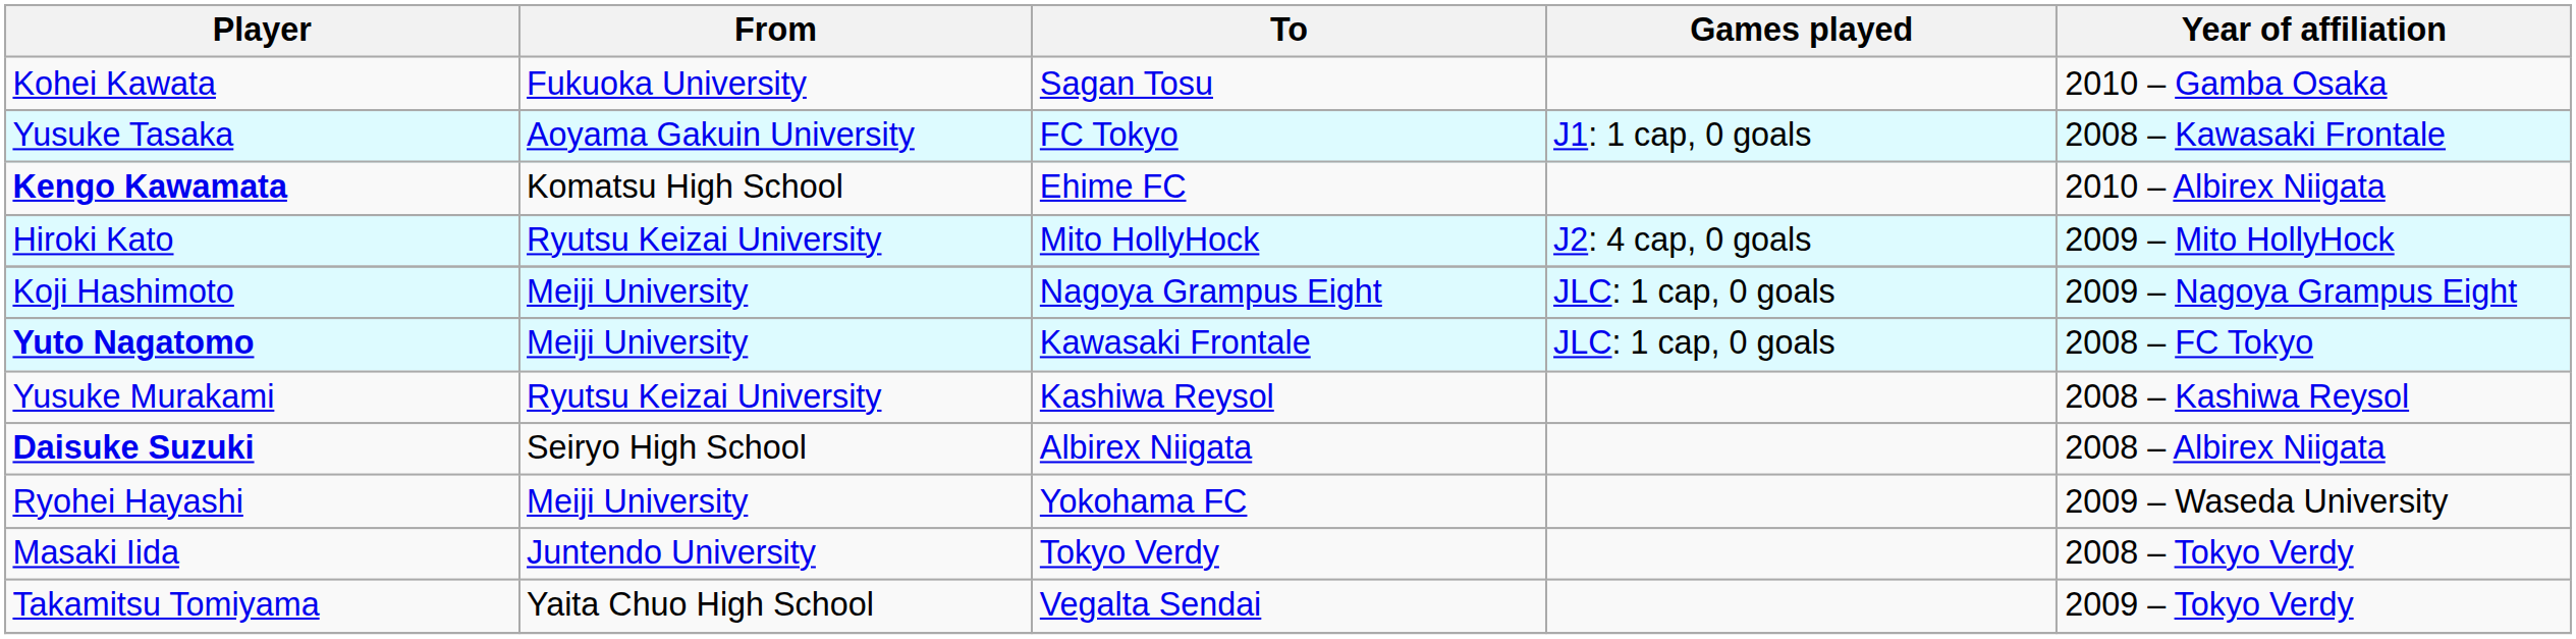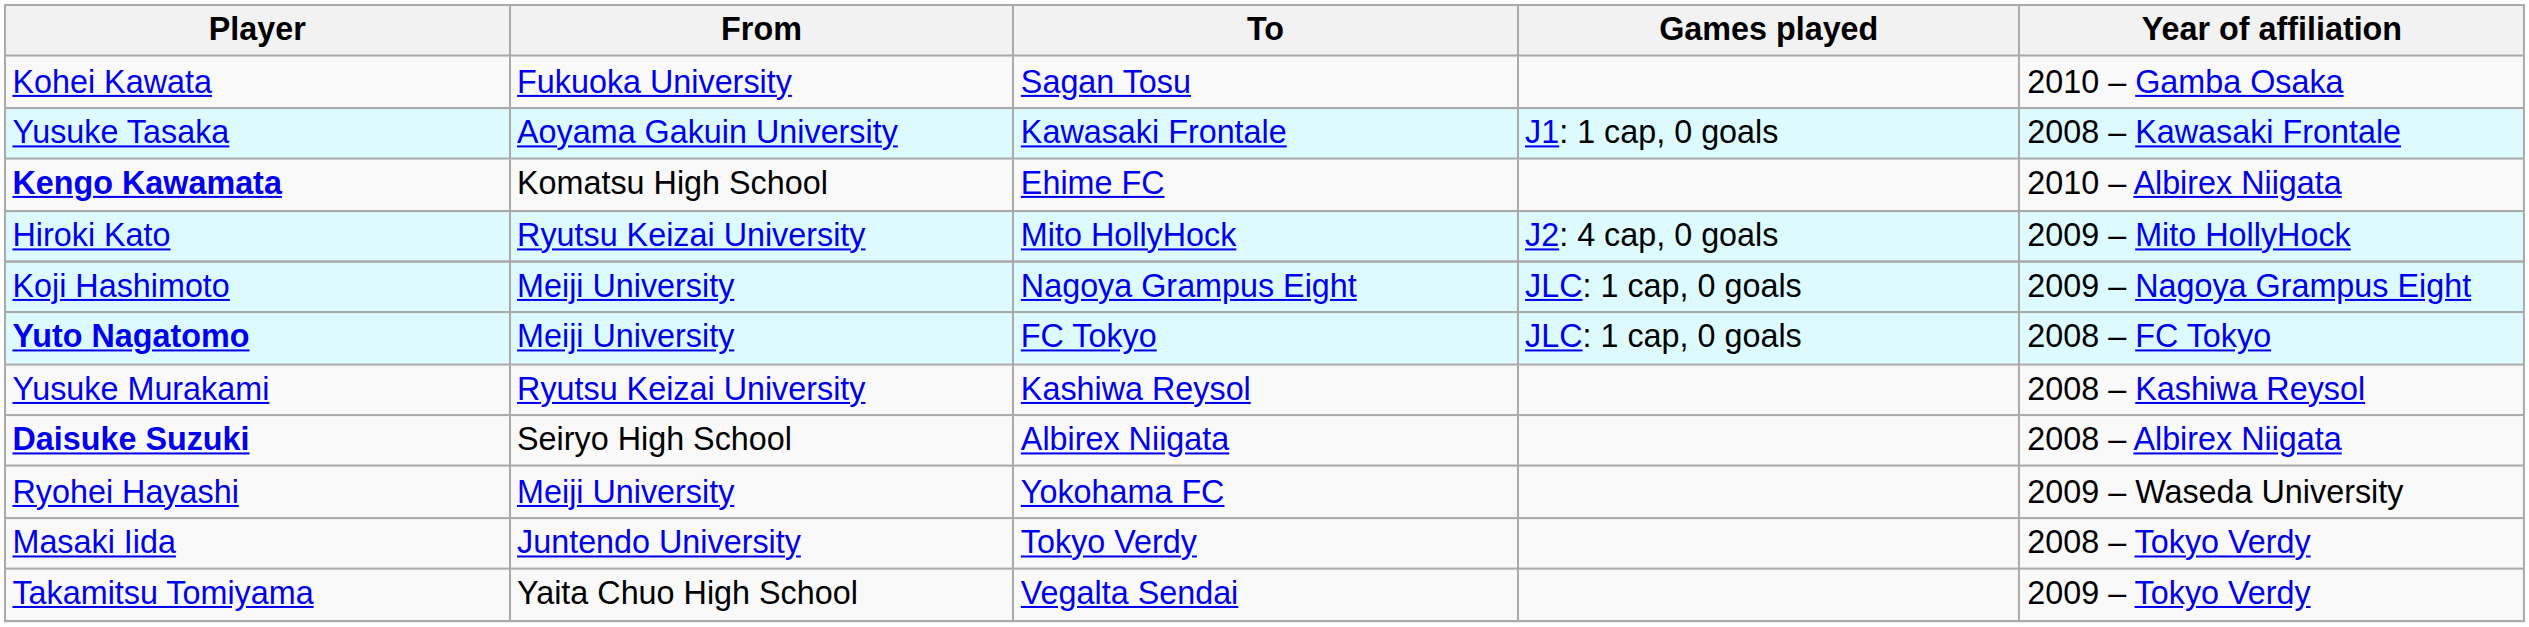Yusuke Tasaka | To: FC Tokyo -> Kawasaki Frontale
Yuto Nagatomo | To: Kawasaki Frontale -> FC Tokyo
